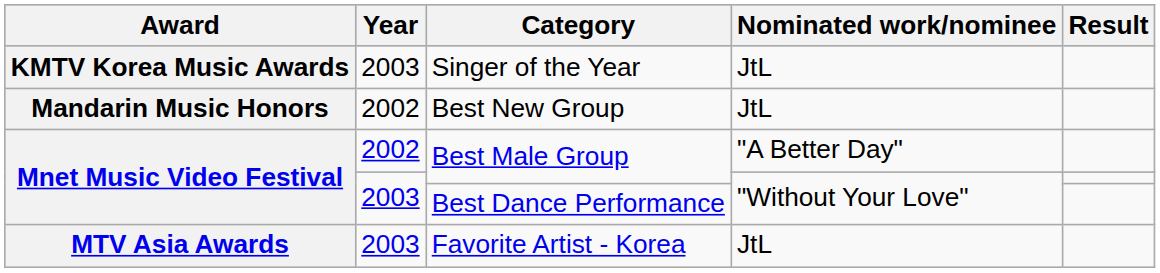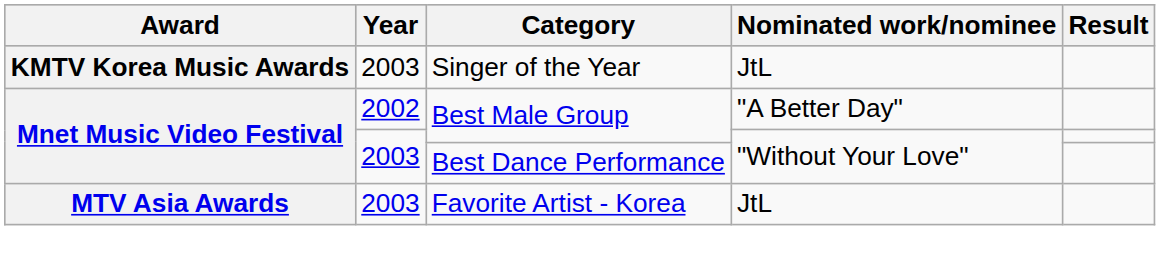- row: Mandarin Music Honors | 2002 | Best New Group | JtL
